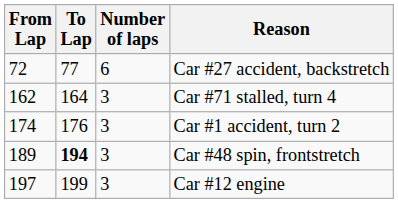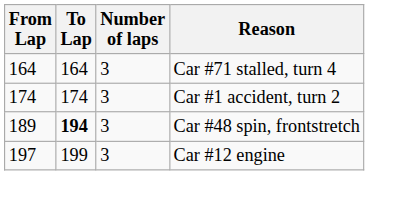- row: 72 | 77 | 6 | Car #27 accident, backstretch
Car #71 stalled, turn 4 | From Lap: 162 -> 164
Car #1 accident, turn 2 | To Lap: 176 -> 174
